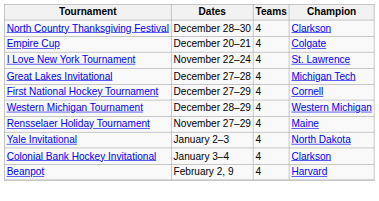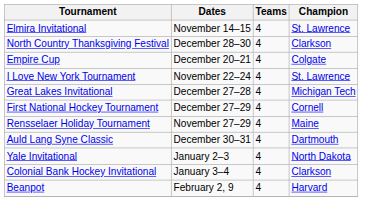+ row: Elmira Invitational | November 14–15 | 4 | St. Lawrence
- row: Western Michigan Tournament | December 28–29 | 4 | Western Michigan
+ row: Auld Lang Syne Classic | December 30–31 | 4 | Dartmouth
